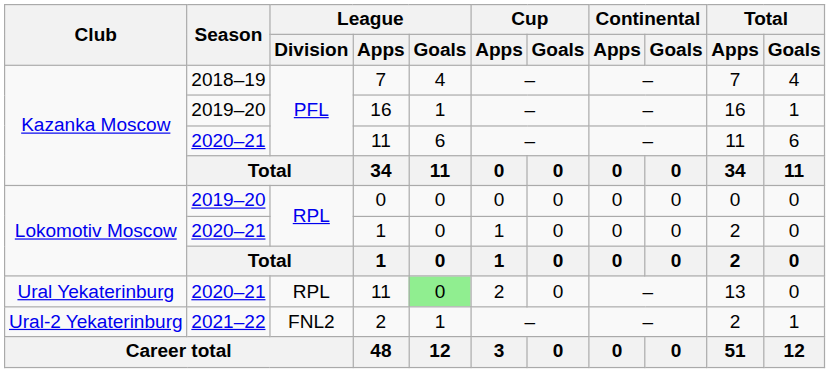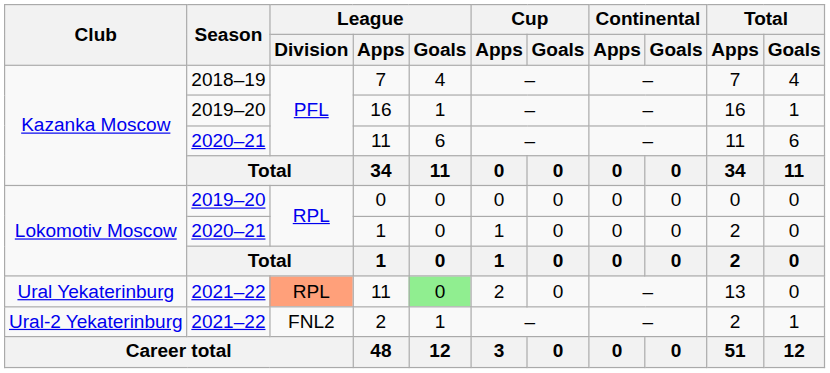Ural Yekaterinburg / 11 | Season: 2020–21 -> 2021–22
Ural Yekaterinburg / 11 | League / Division: no background -> lightsalmon background
